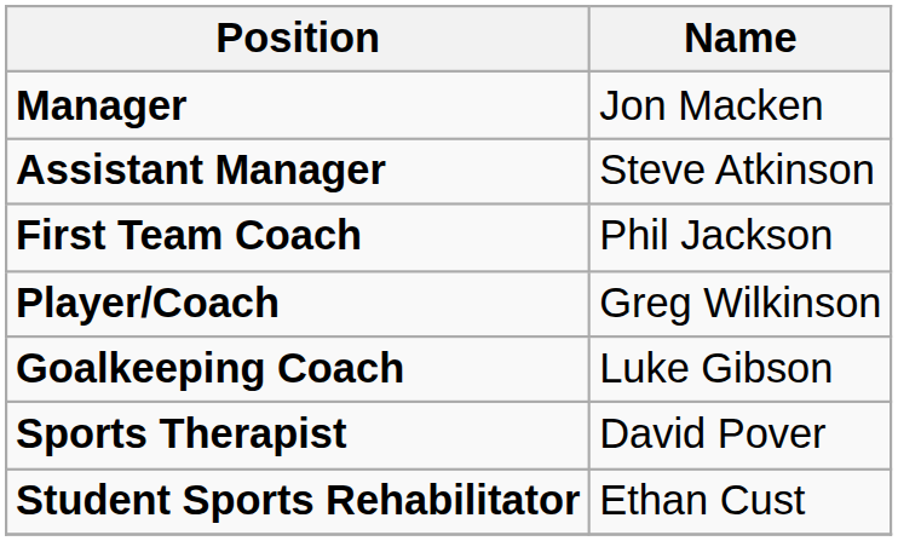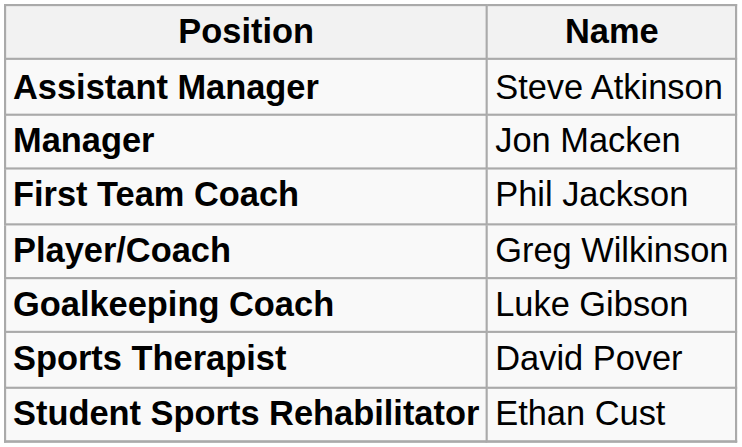rows swapped: Manager <-> Assistant Manager
